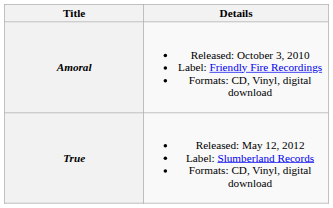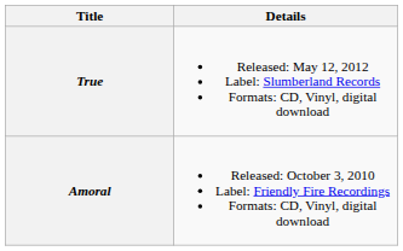rows swapped: Amoral <-> True
